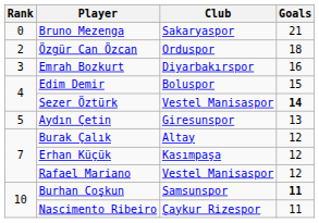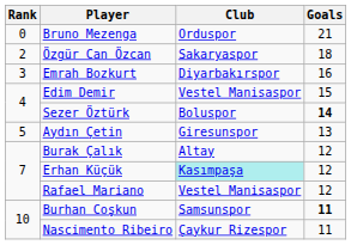Bruno Mezenga | Club: Sakaryaspor -> Orduspor
Özgür Can Özcan | Club: Orduspor -> Sakaryaspor
Edim Demir | Club: Boluspor -> Vestel Manisaspor
Sezer Öztürk | Club: Vestel Manisaspor -> Boluspor
Erhan Küçük | Club: no background -> paleturquoise background
